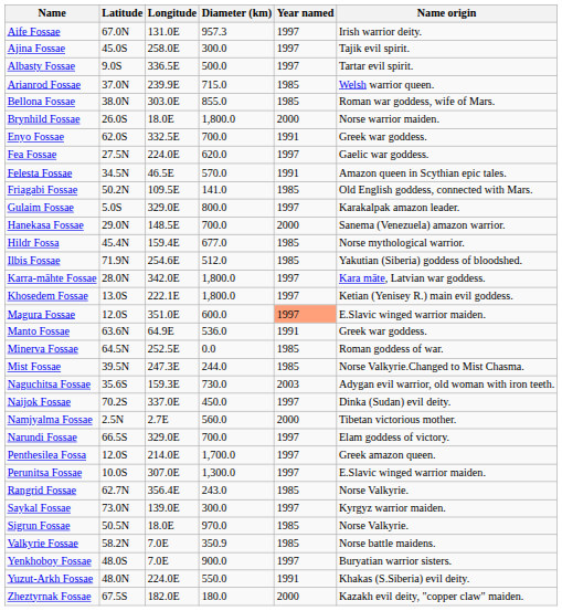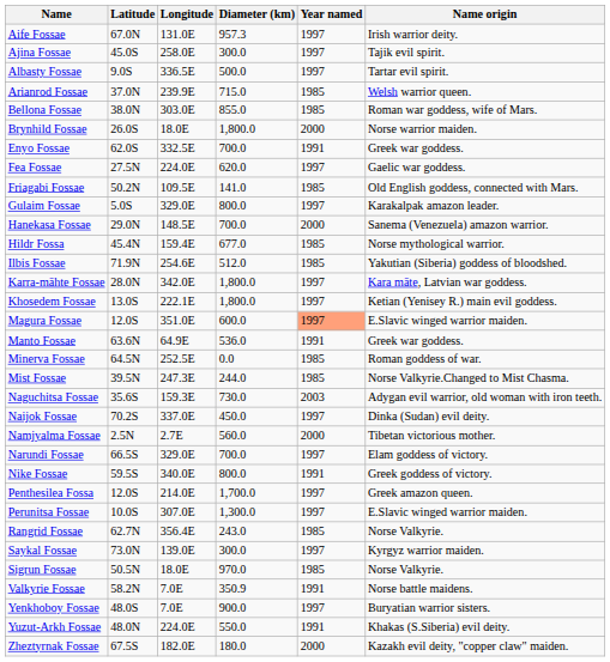- row: Felesta Fossae | 34.5N | 46.5E | 570.0 | 1991 | Amazon queen in Scythian epic tales.
+ row: Nike Fossae | 59.5S | 340.0E | 800.0 | 1991 | Greek goddess of victory.
Valkyrie Fossae | Year named: 1985 -> 1991
